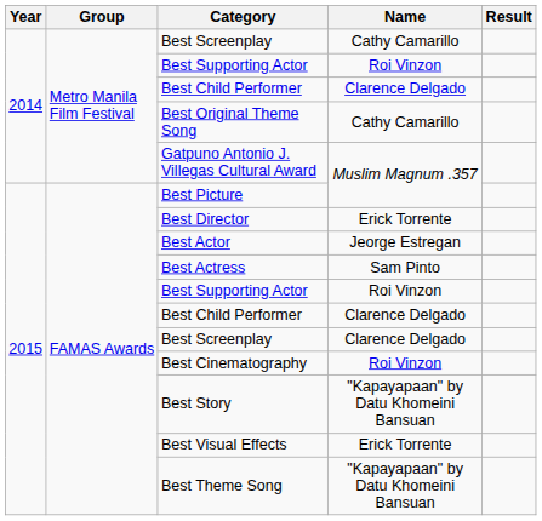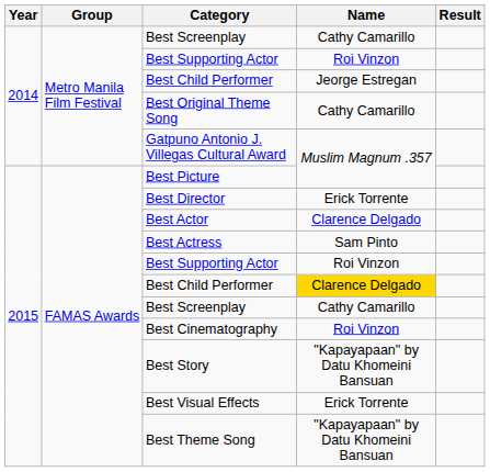2014 / Best Child Performer | Name: Clarence Delgado -> Jeorge Estregan
Best Actor | Name: Jeorge Estregan -> Clarence Delgado
2015 / Best Child Performer | Name: no background -> gold background
2015 / Best Screenplay | Name: Clarence Delgado -> Cathy Camarillo
